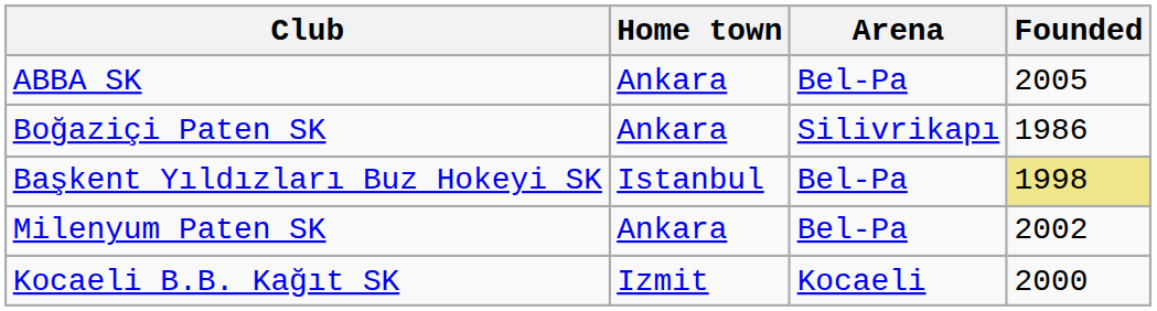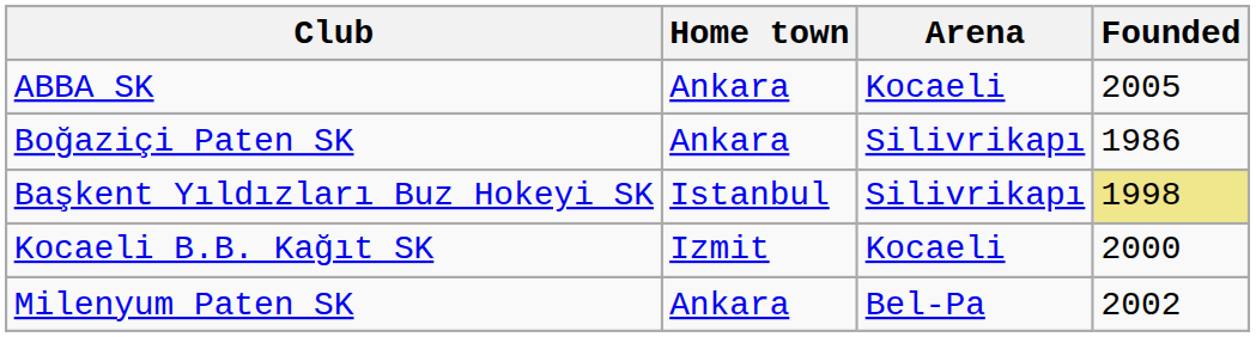ABBA SK | Arena: Bel-Pa -> Kocaeli
Başkent Yıldızları Buz Hokeyi SK | Arena: Bel-Pa -> Silivrikapı
rows swapped: Kocaeli B.B. Kağıt SK <-> Milenyum Paten SK
